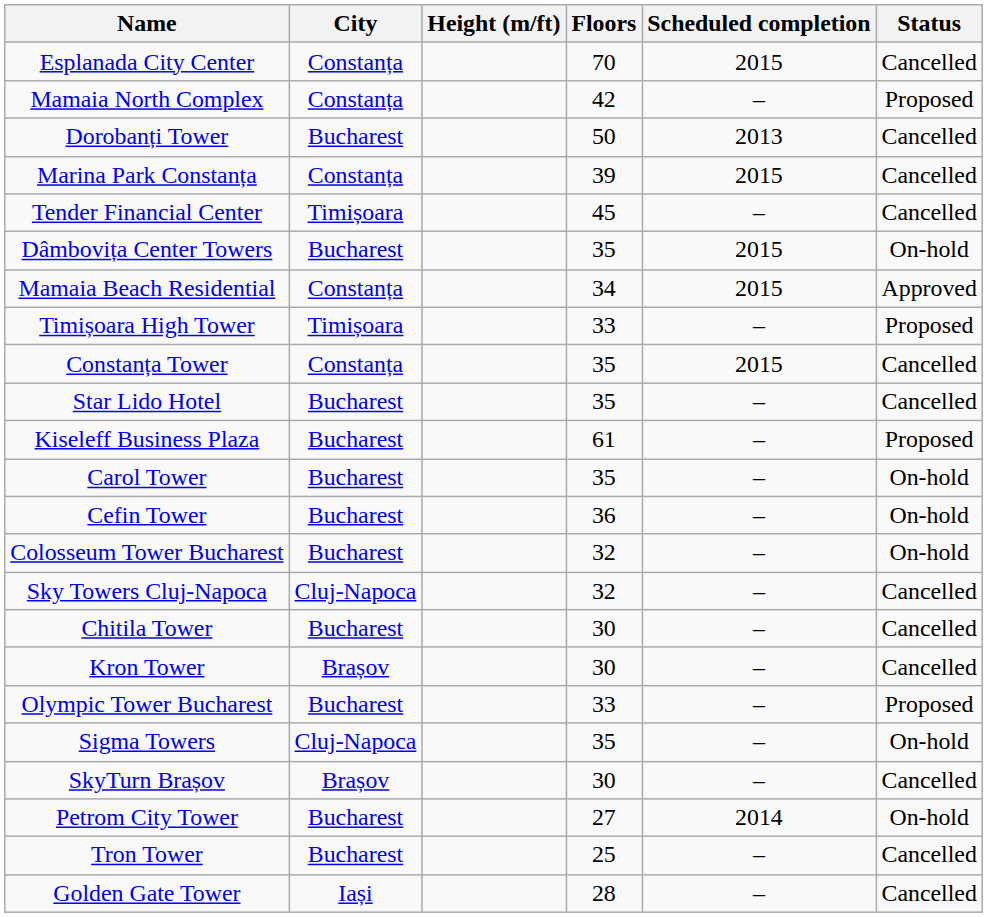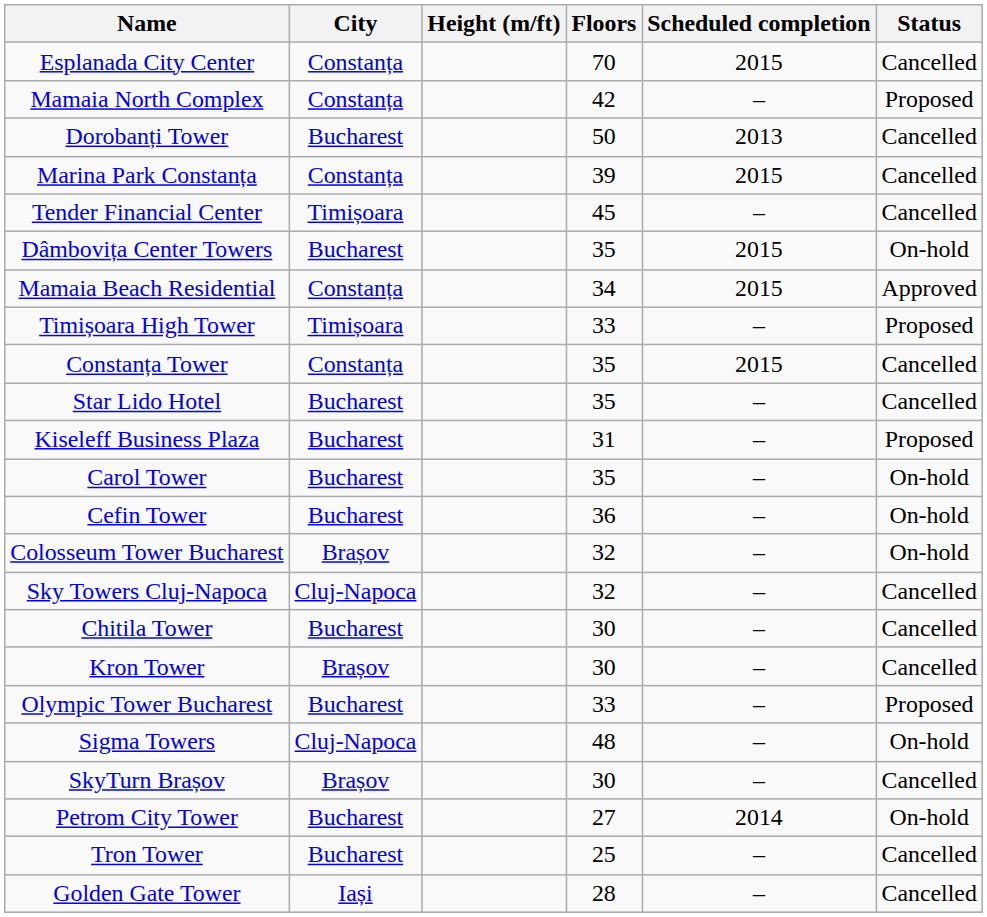Kiseleff Business Plaza | Floors: 61 -> 31
Colosseum Tower Bucharest | City: Bucharest -> Brașov
Sigma Towers | Floors: 35 -> 48
